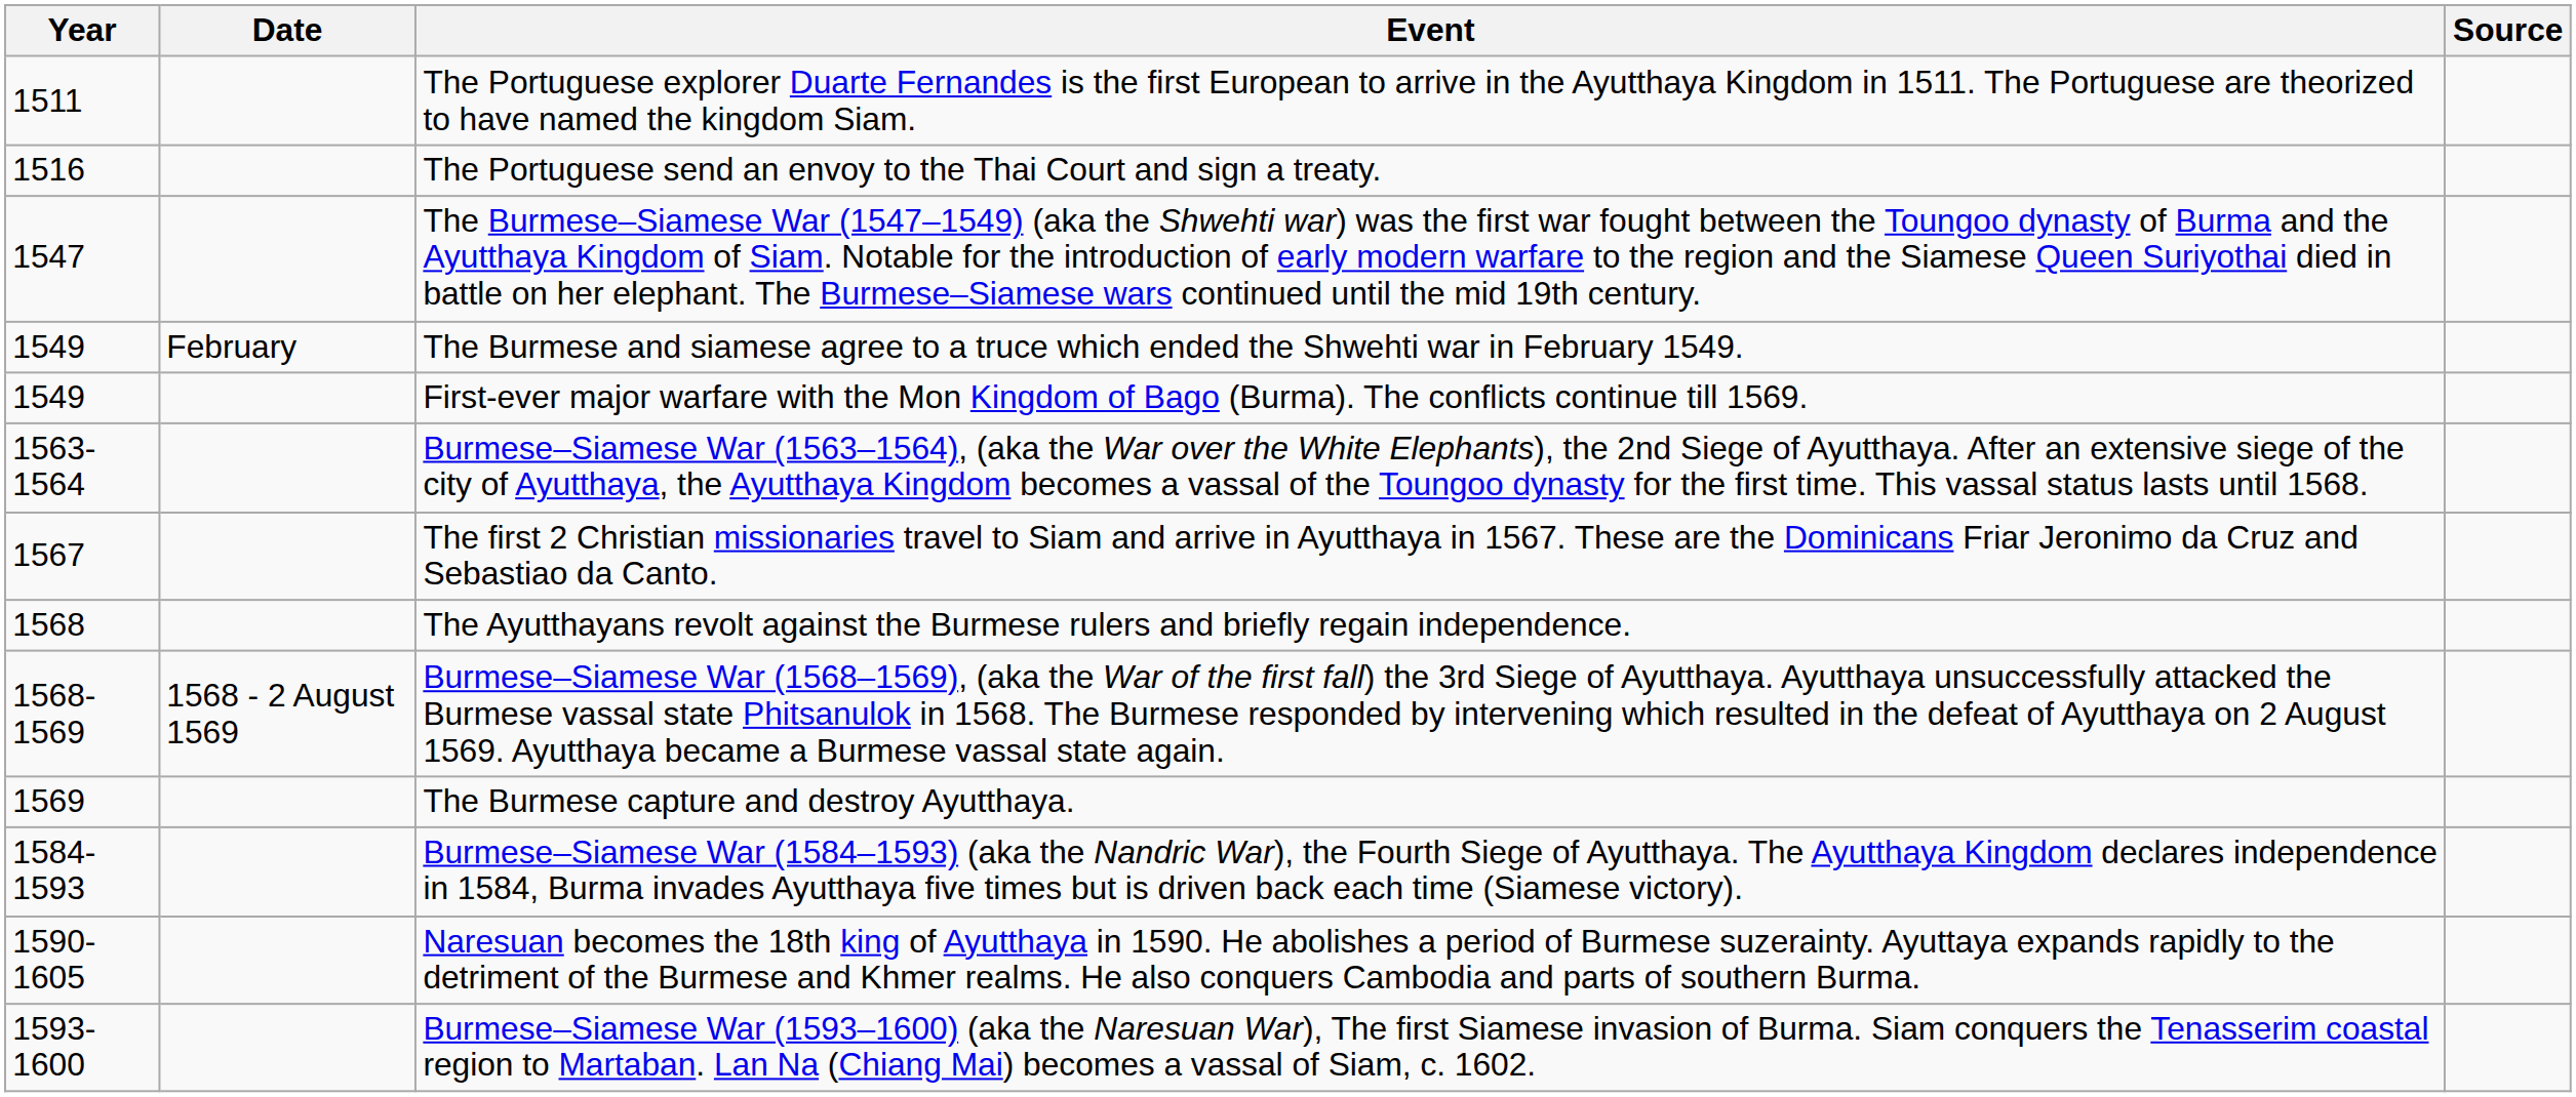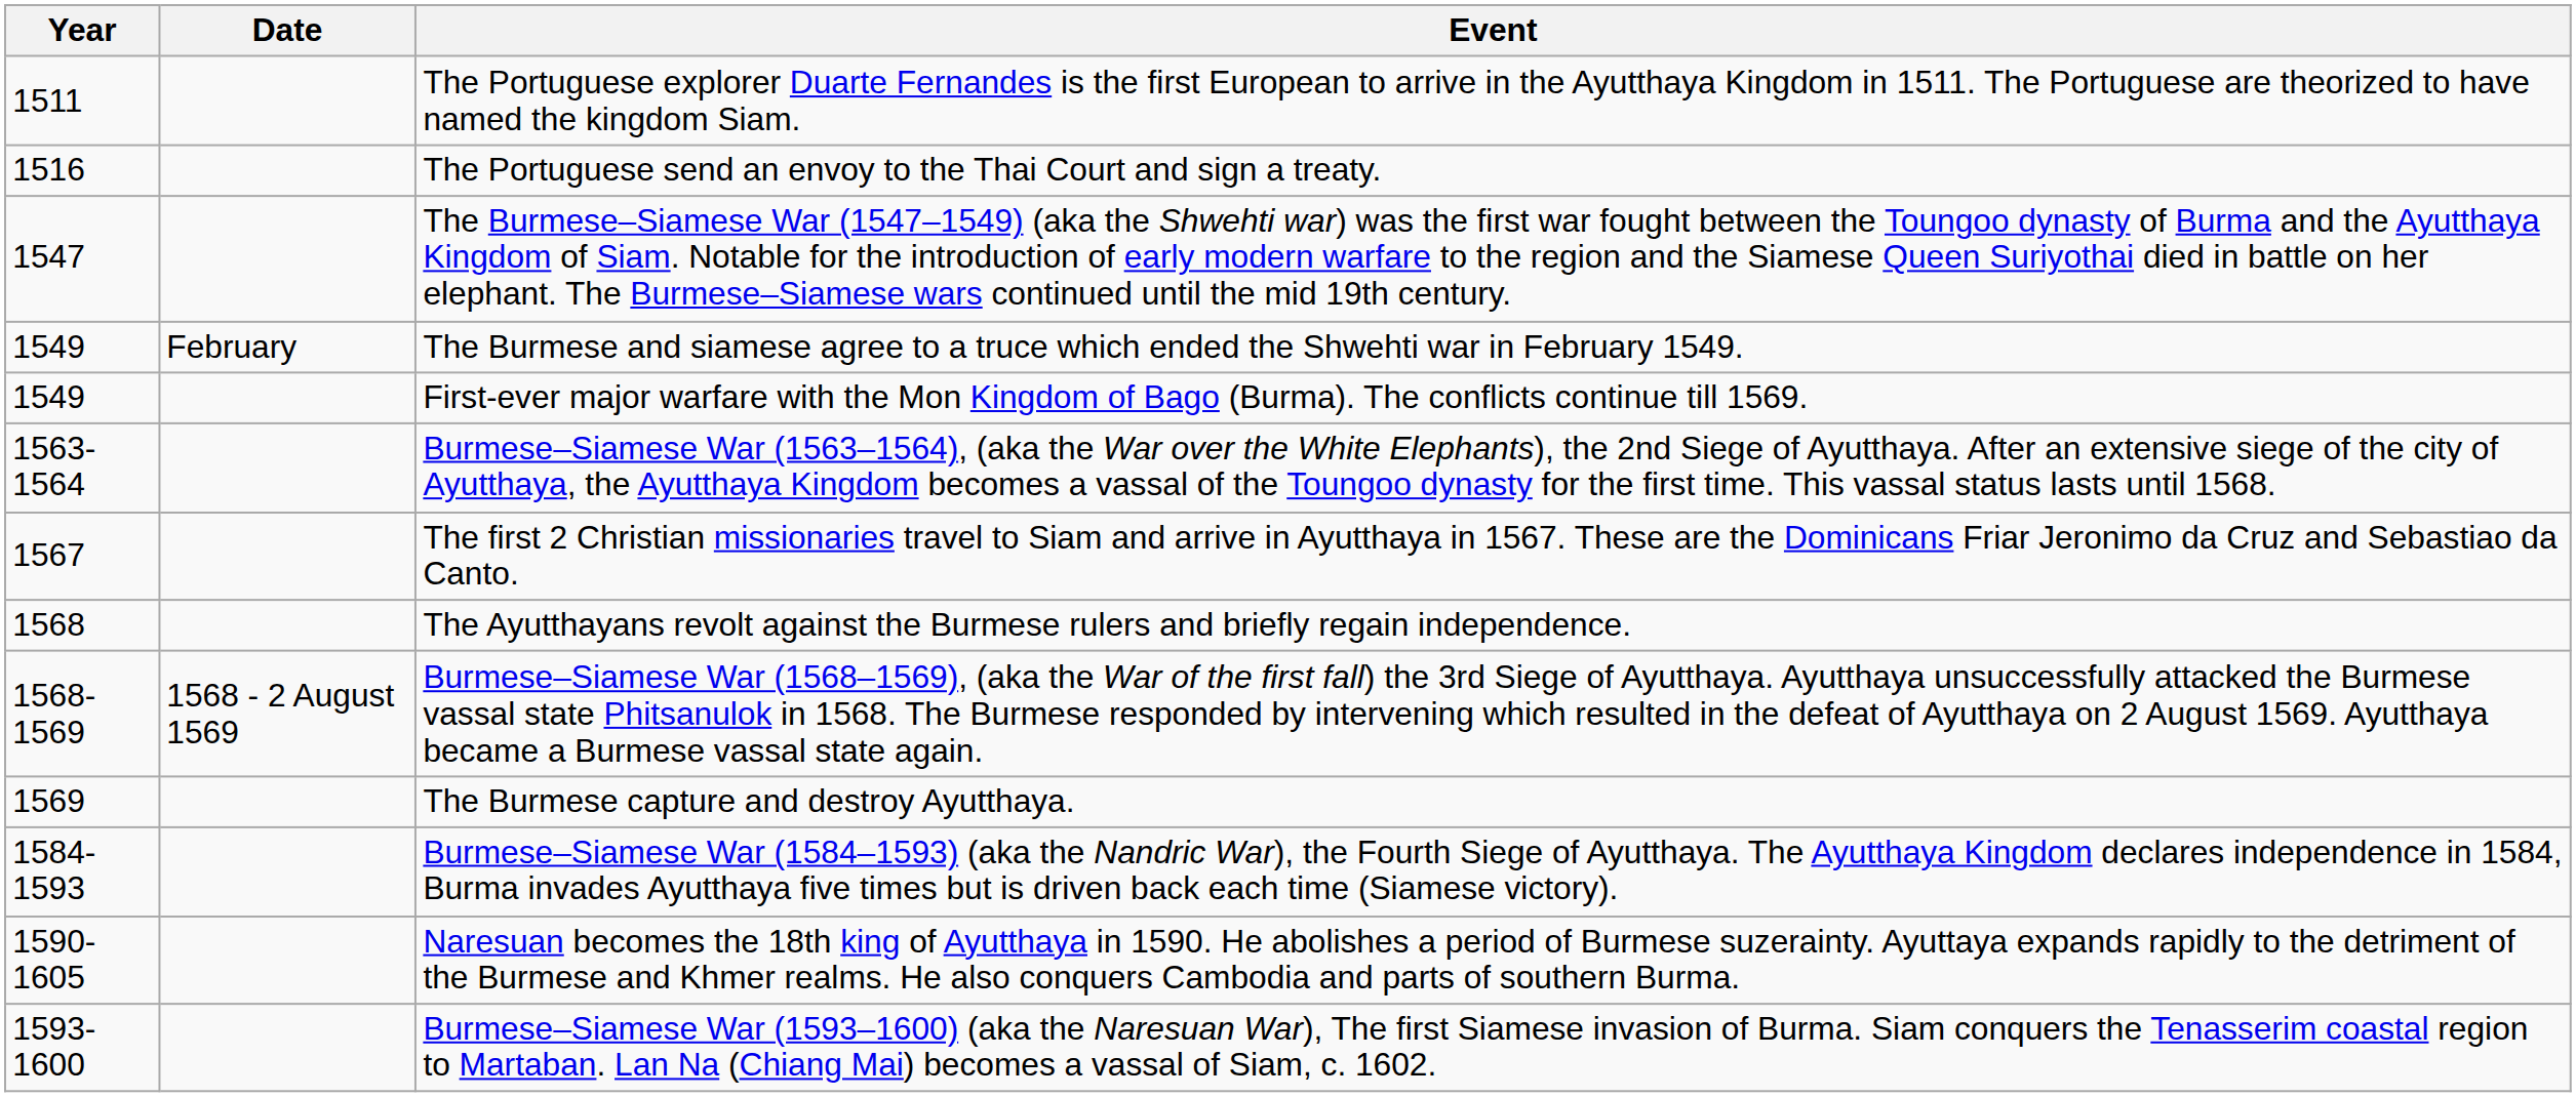- column: Source
